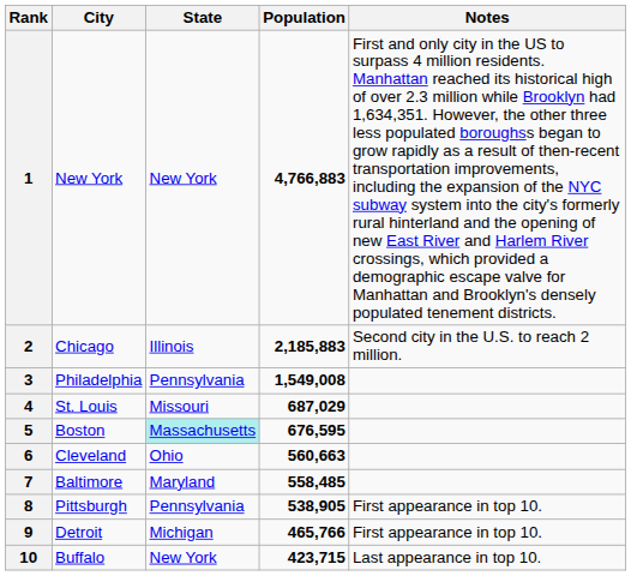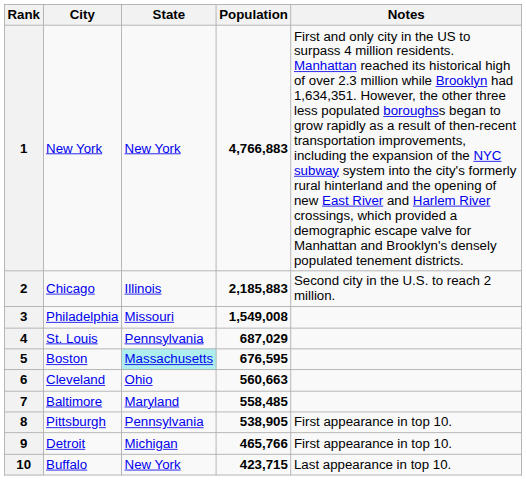3 | State: Pennsylvania -> Missouri
4 | State: Missouri -> Pennsylvania
